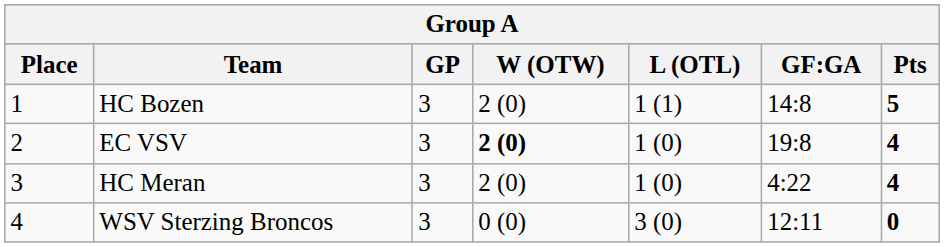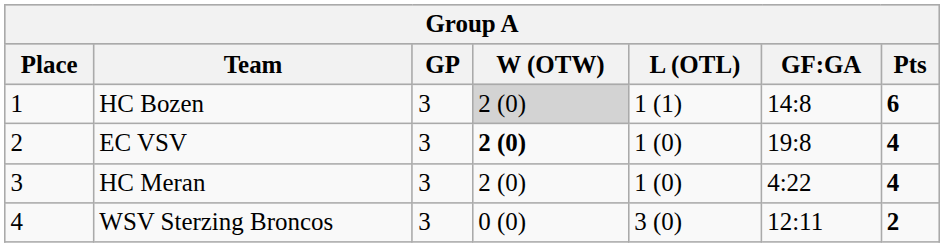HC Bozen | W (OTW): no background -> lightgrey background
HC Bozen | Pts: 5 -> 6
WSV Sterzing Broncos | Pts: 0 -> 2
